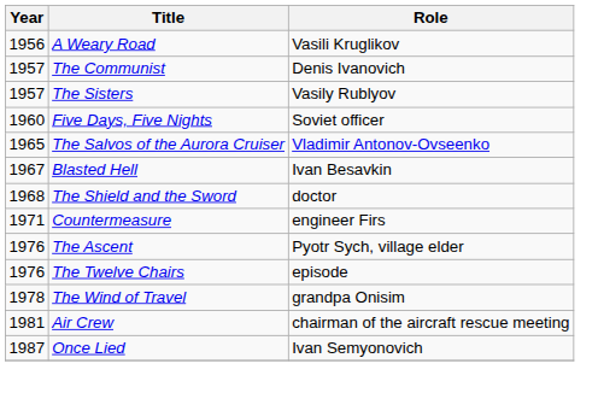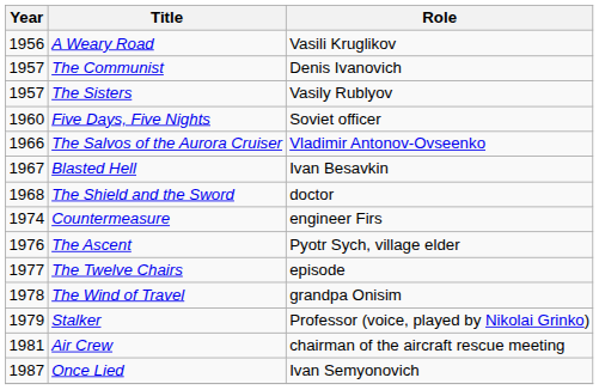The Salvos of the Aurora Cruiser | Year: 1965 -> 1966
Countermeasure | Year: 1971 -> 1974
The Twelve Chairs | Year: 1976 -> 1977
+ row: 1979 | Stalker | Professor (voice, played by Nikolai Grinko)
